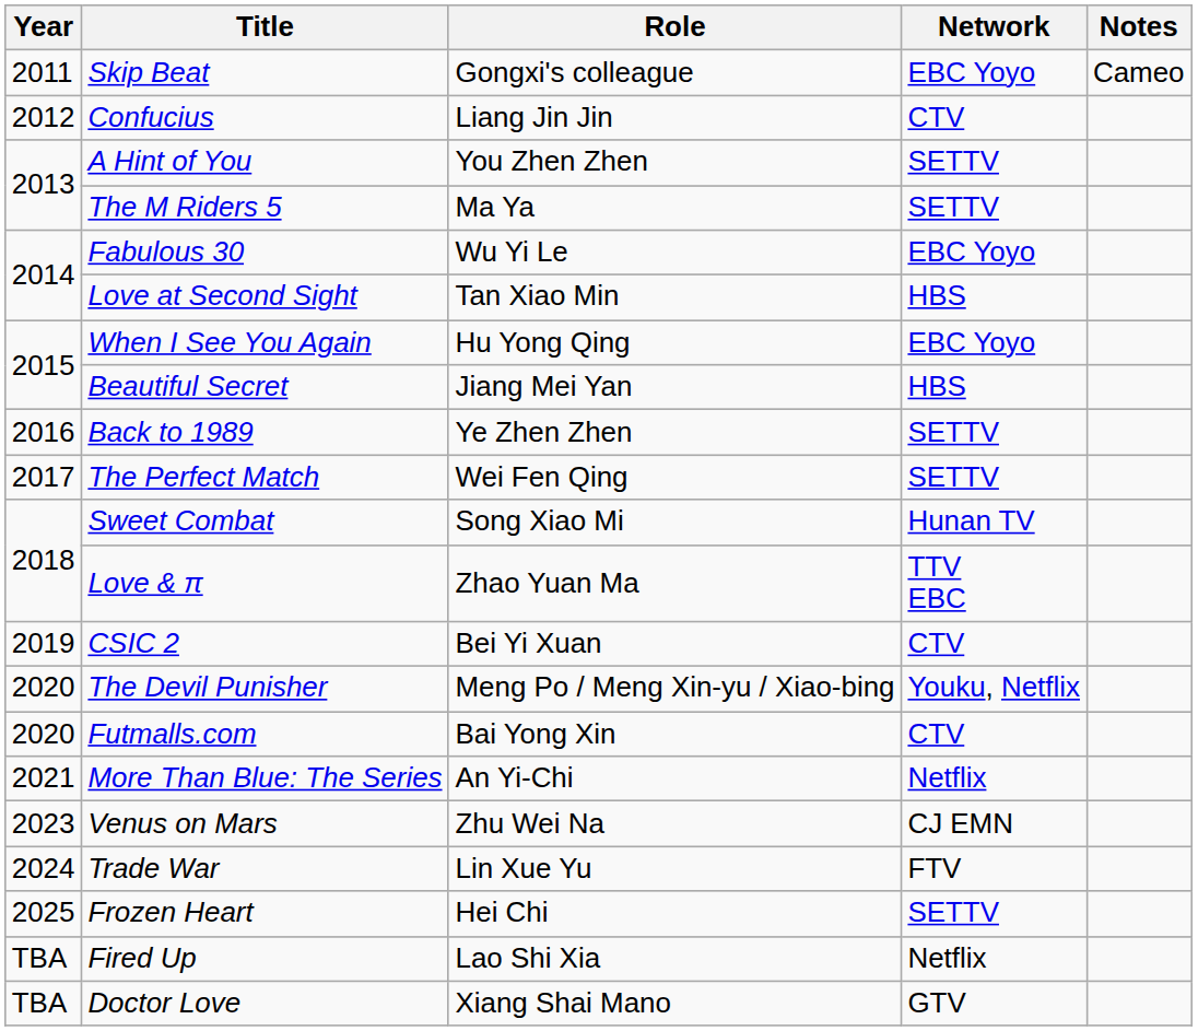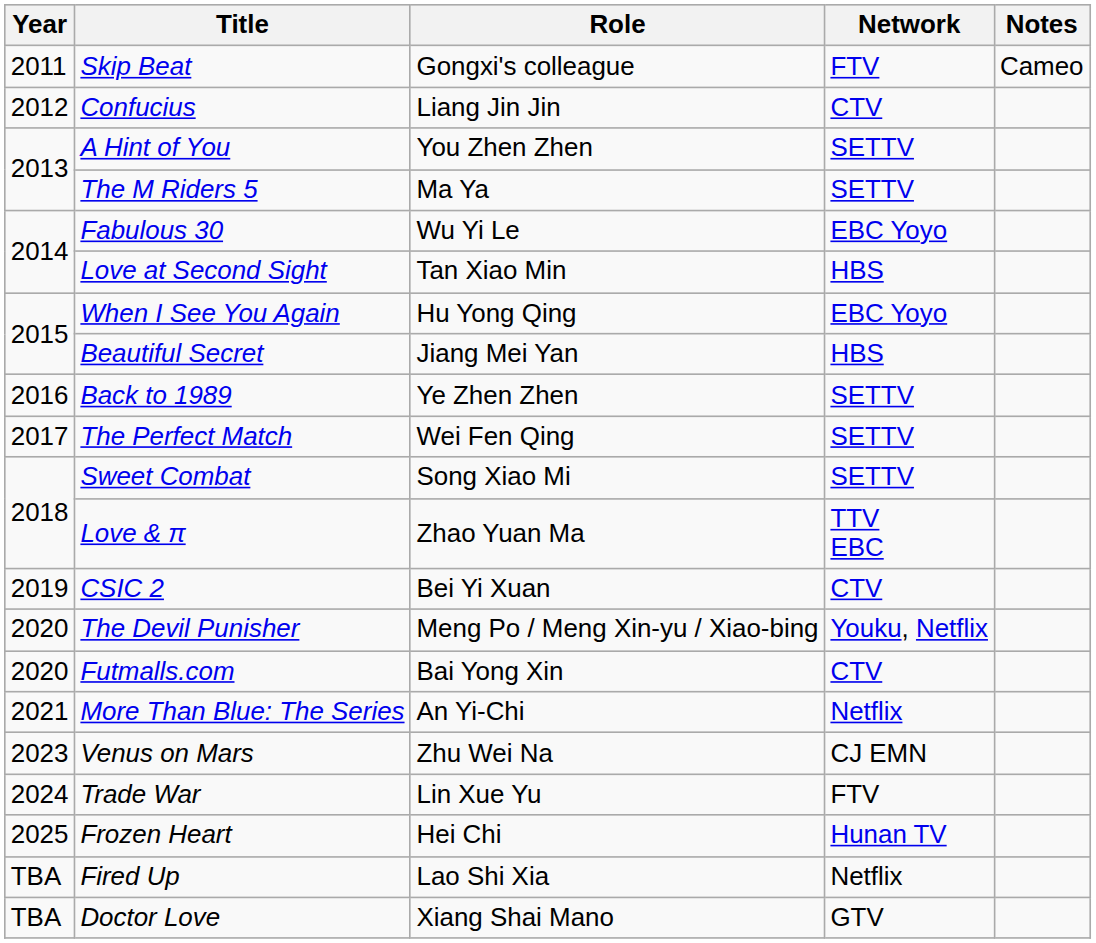Skip Beat | Network: EBC Yoyo -> FTV
Sweet Combat | Network: Hunan TV -> SETTV
Frozen Heart | Network: SETTV -> Hunan TV
